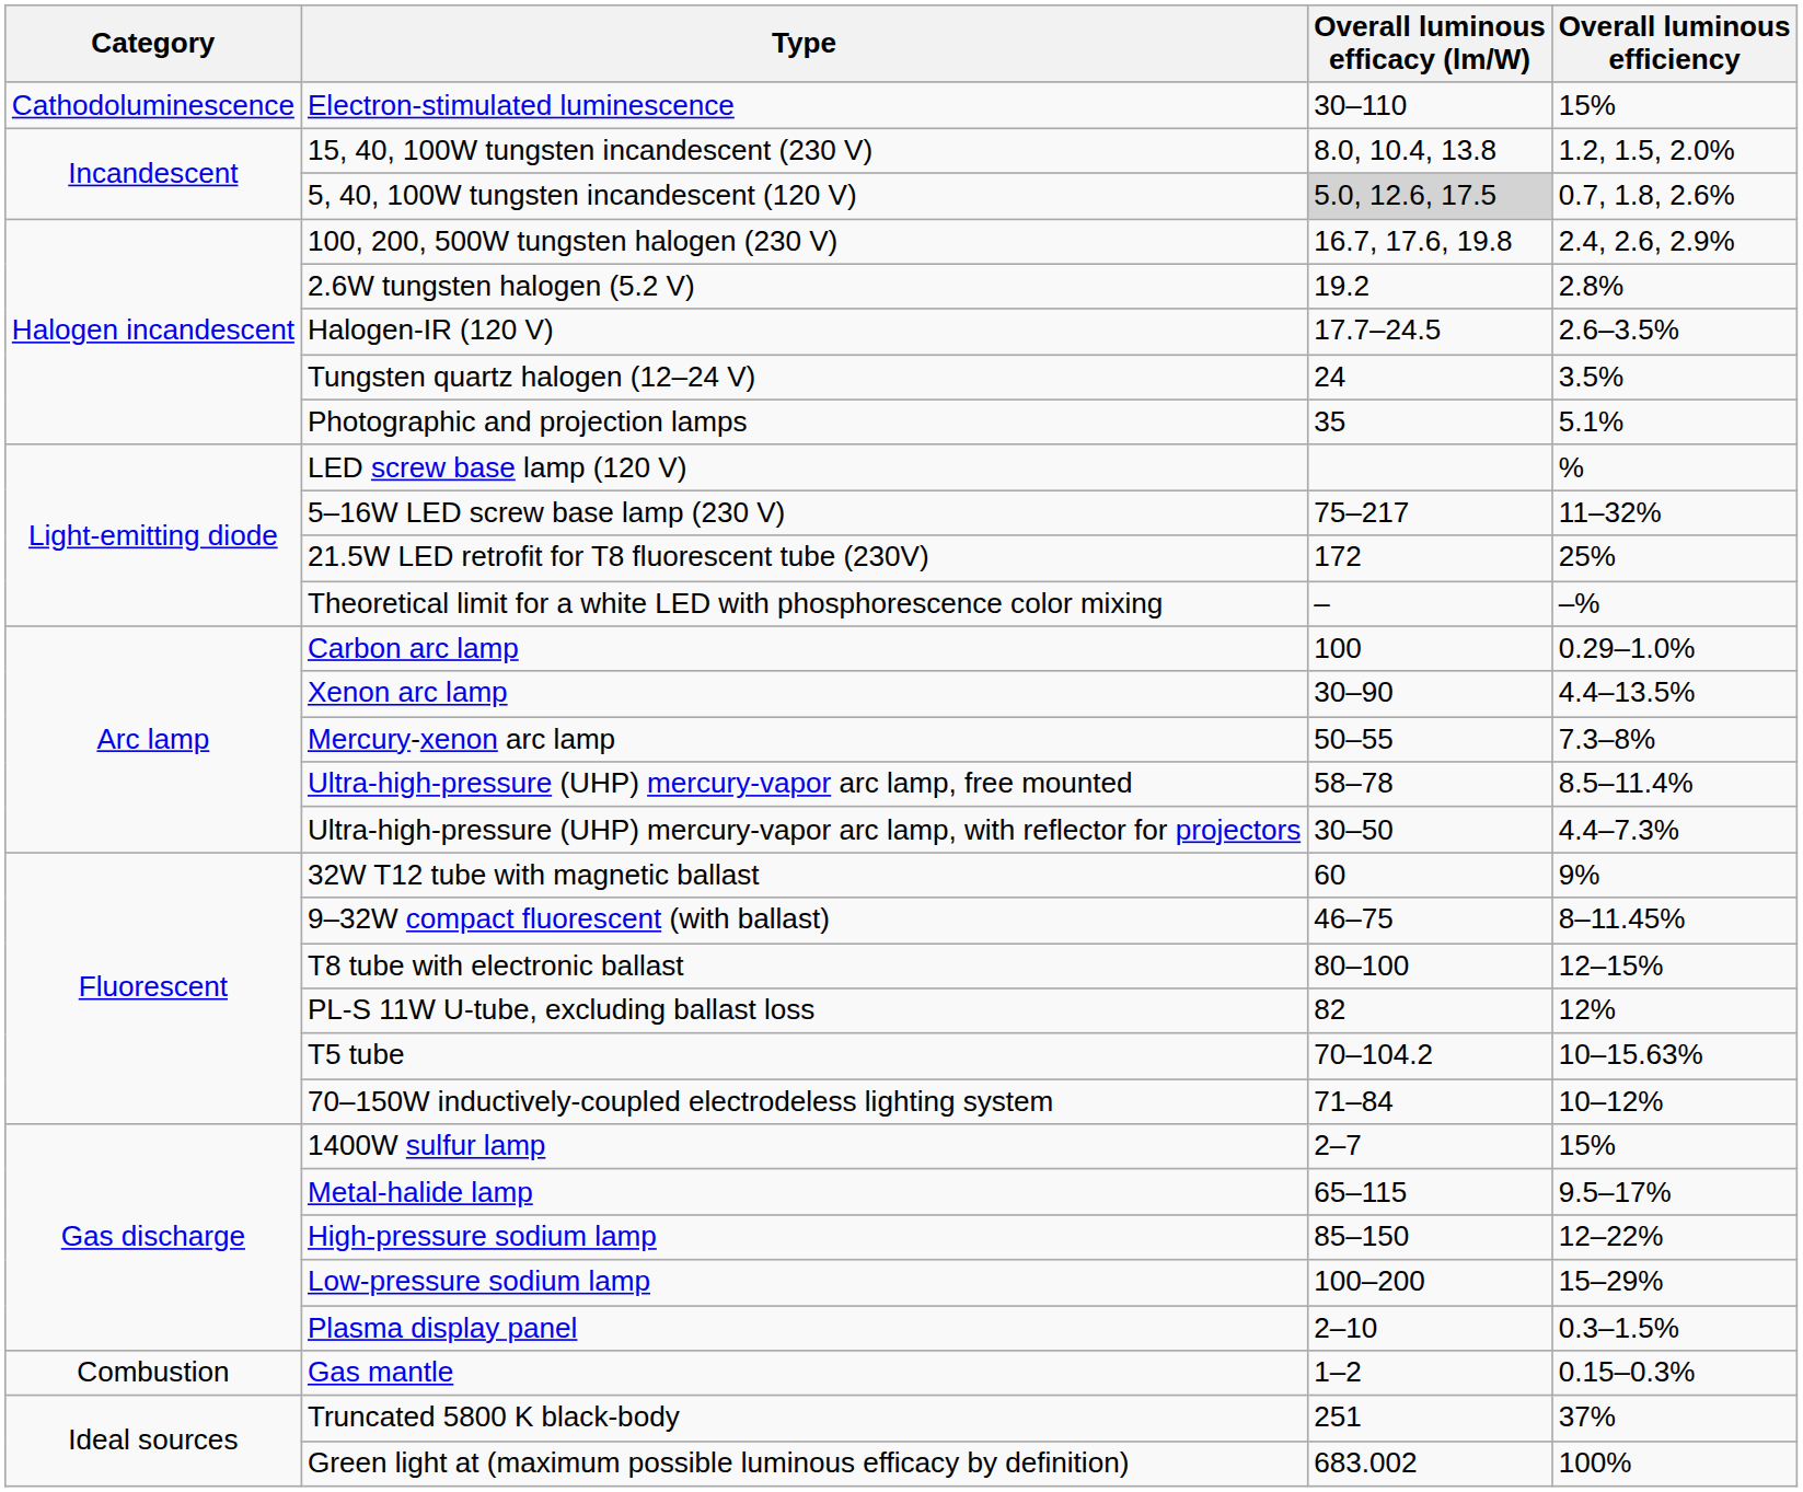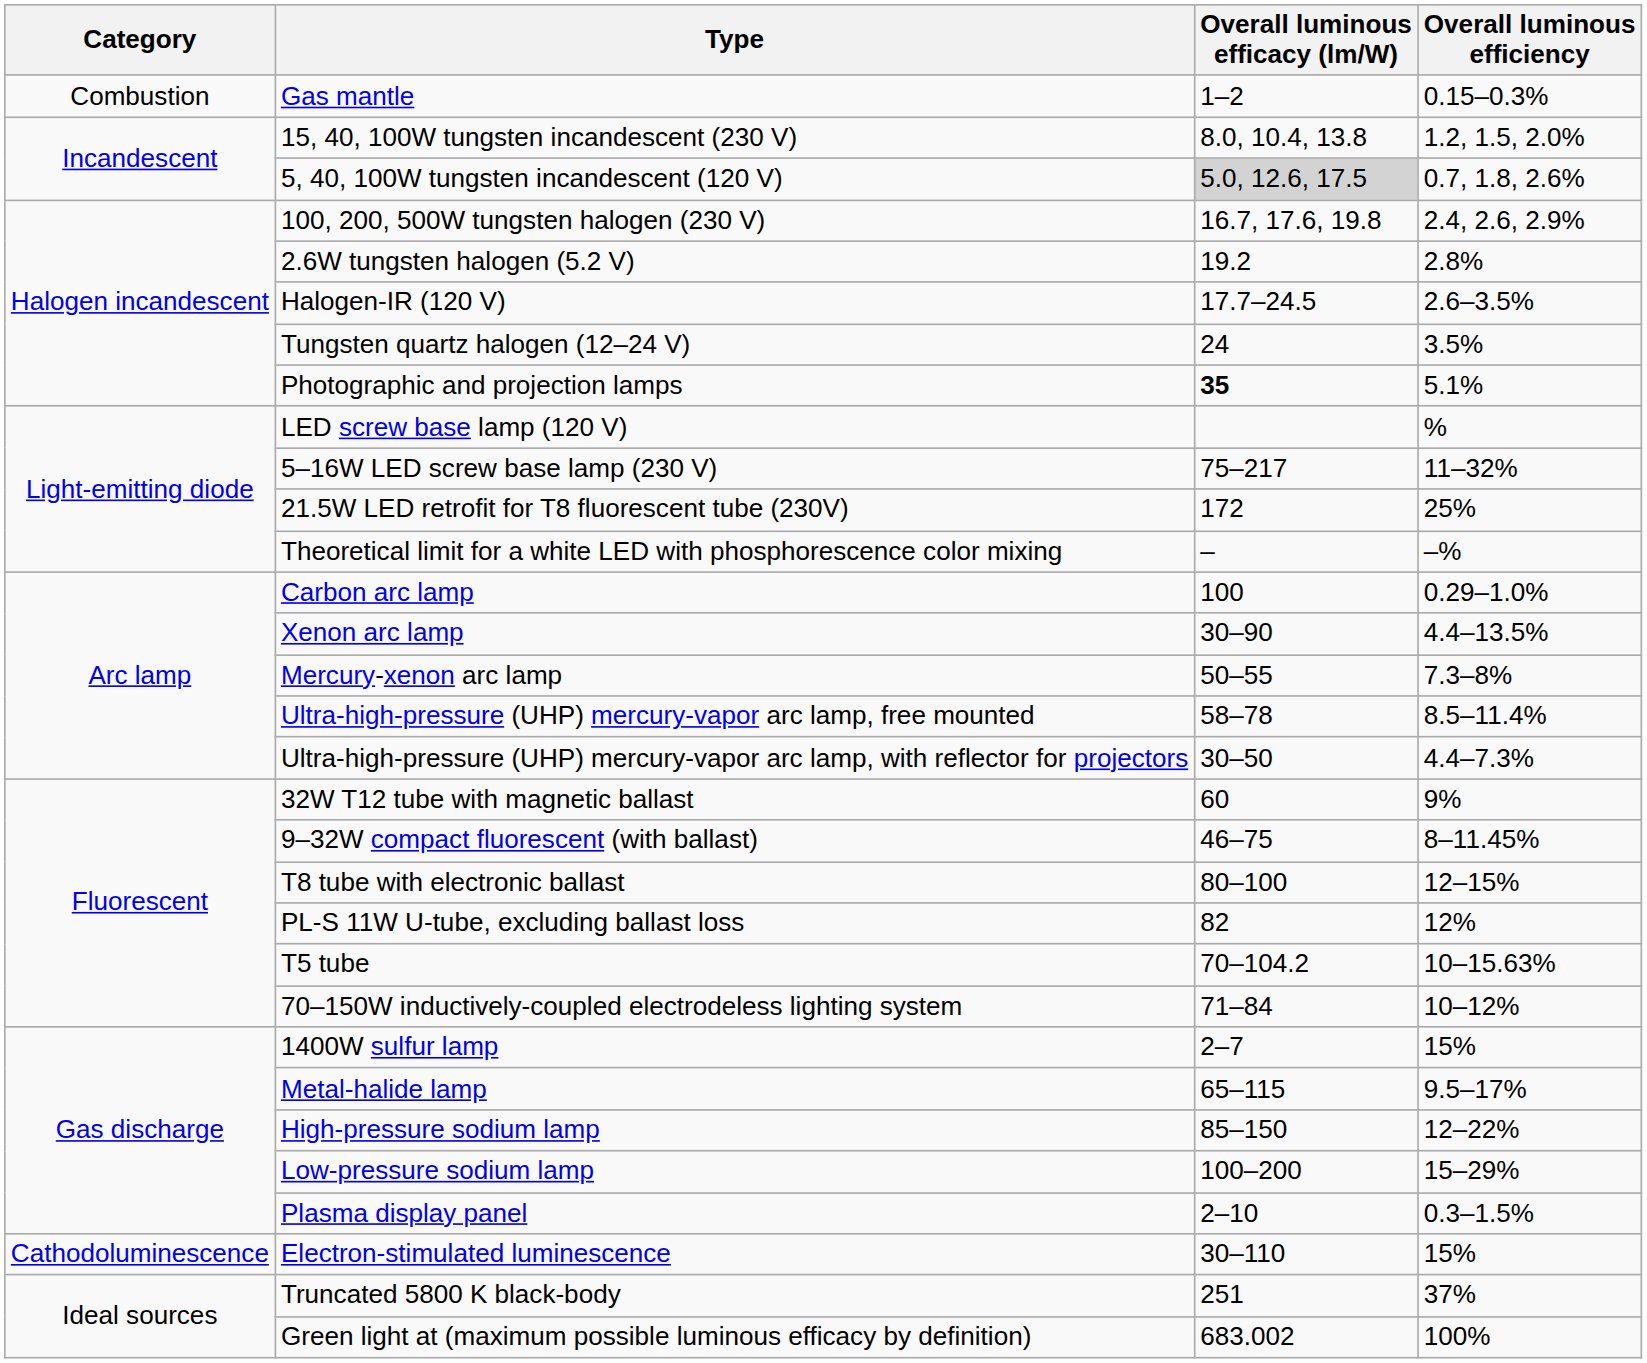rows swapped: Gas mantle <-> Electron-stimulated luminescence
Photographic and projection lamps | Overall luminous efficacy (lm/W): normal -> bold
